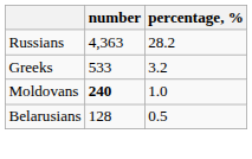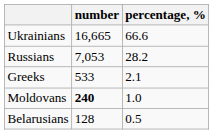+ row: Ukrainians | 16,665 | 66.6
Russians | number: 4,363 -> 7,053
Greeks | percentage, %: 3.2 -> 2.1
